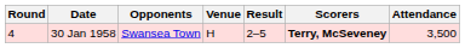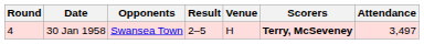columns swapped: Venue <-> Result
30 Jan 1958 | Attendance: 3,500 -> 3,497
